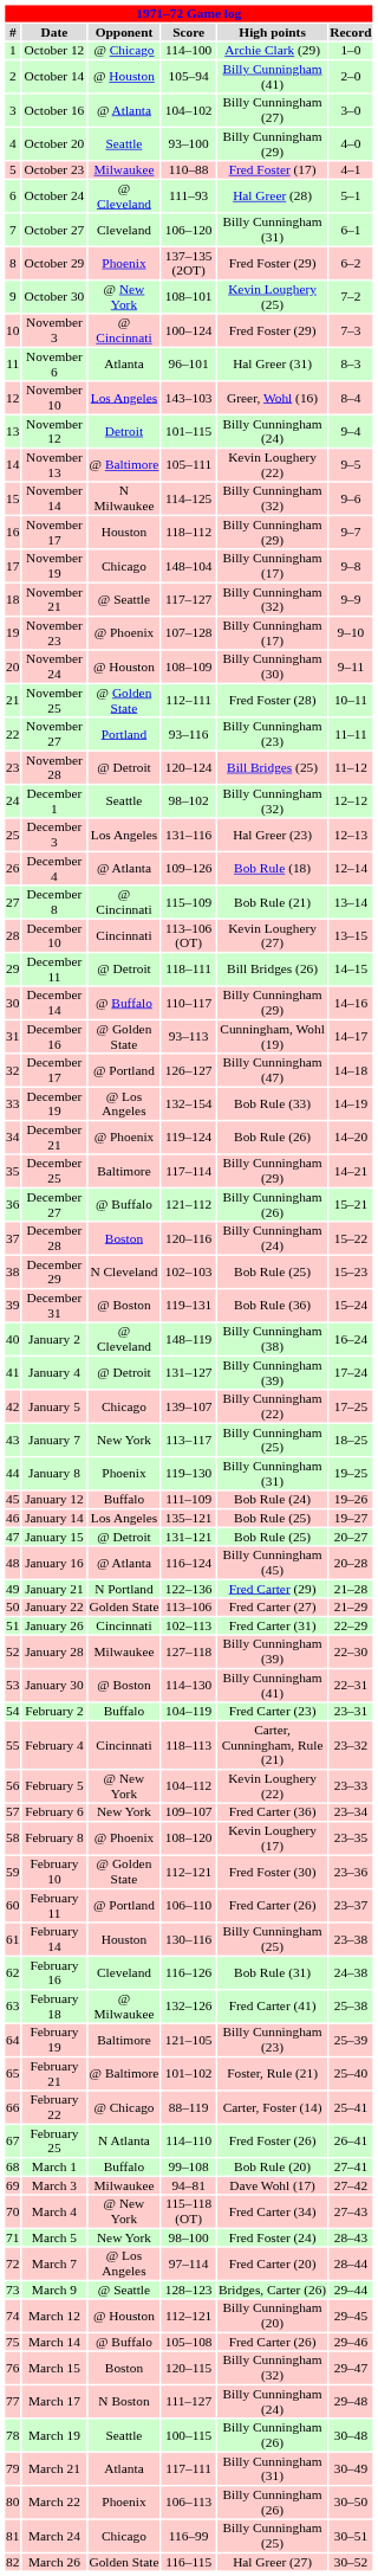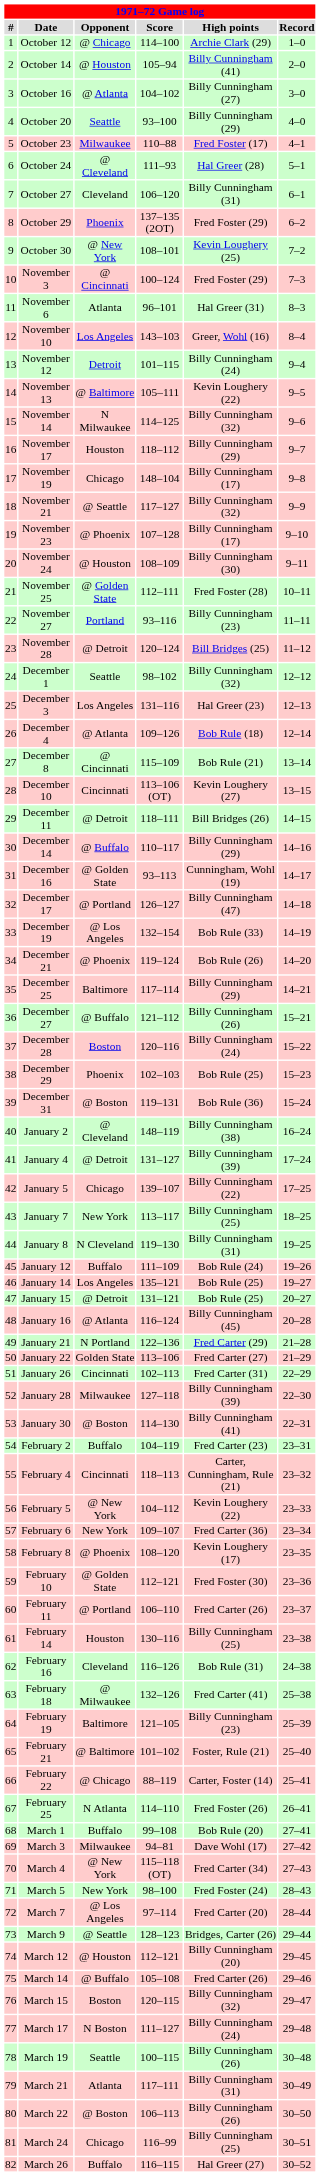December 29 | Opponent: N Cleveland -> Phoenix
January 8 | Opponent: Phoenix -> N Cleveland
March 22 | Opponent: Phoenix -> @ Boston
March 26 | Opponent: Golden State -> Buffalo
